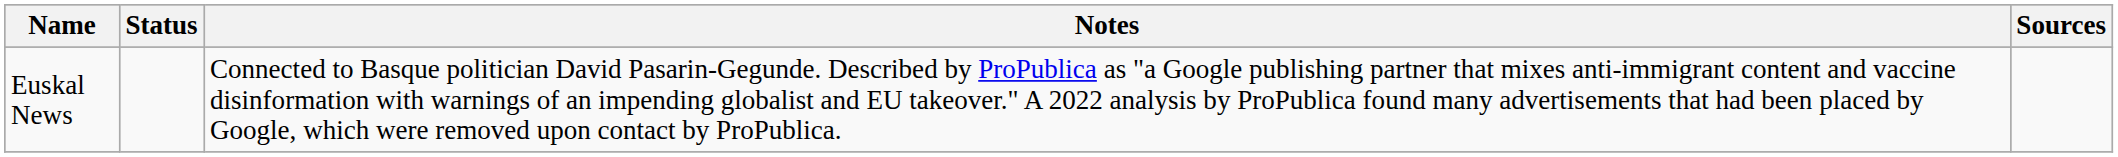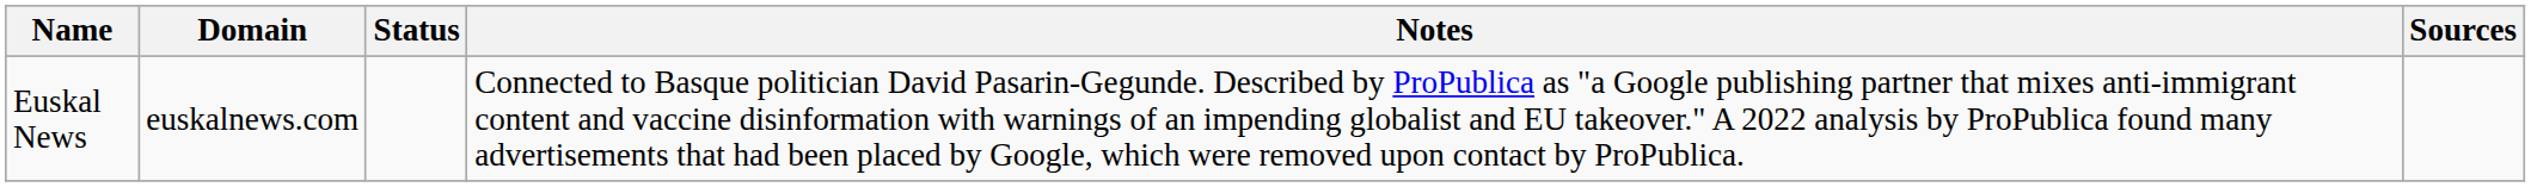+ column: Domain | euskalnews.com
